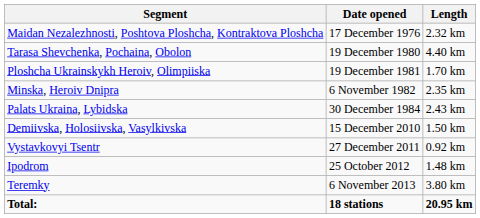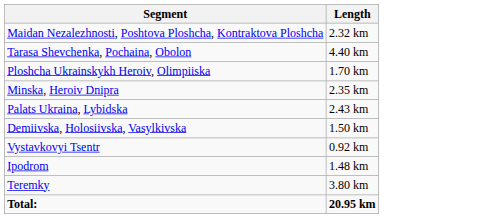- column: Date opened | 17 December 1976 | 19 December 1980 | 19 December 1981 | 6 November 1982 | 30 December 1984 | 15 December 2010 | 27 December 2011 | 25 October 2012 | 6 November 2013 | 18 stations
